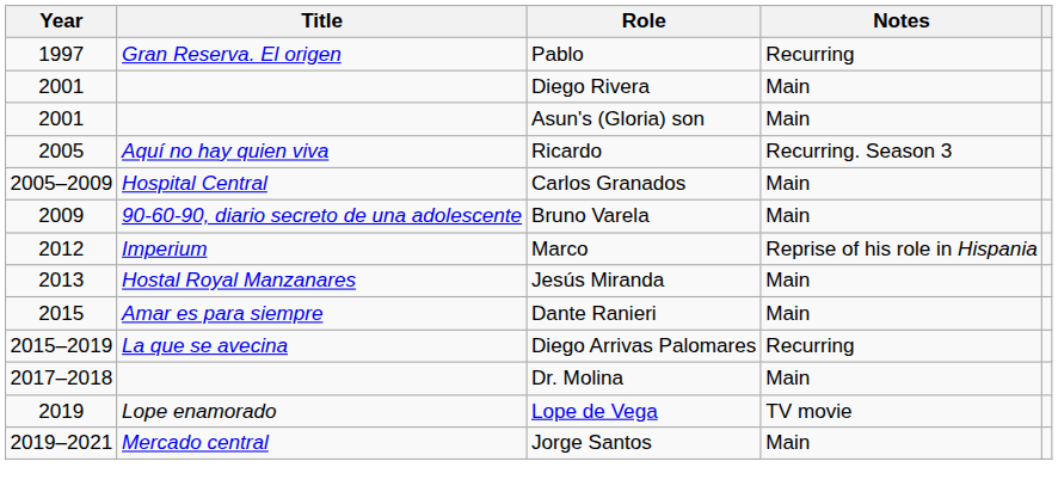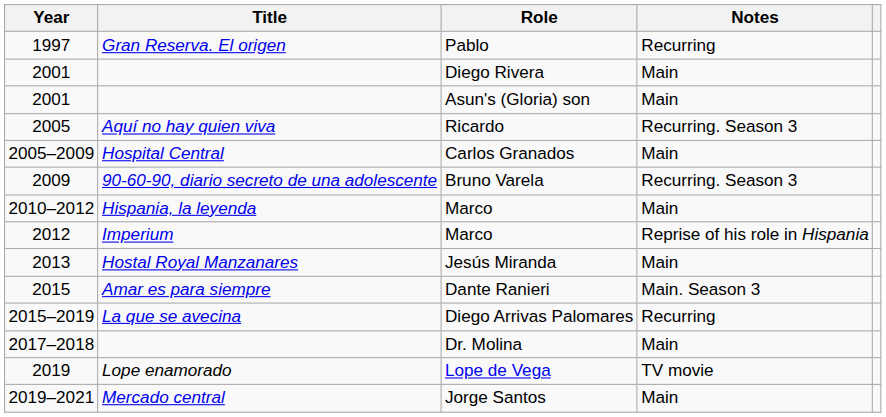Bruno Varela | Notes: Main -> Recurring. Season 3
+ row: 2010–2012 | Hispania, la leyenda | Marco | Main
Dante Ranieri | Notes: Main -> Main. Season 3
